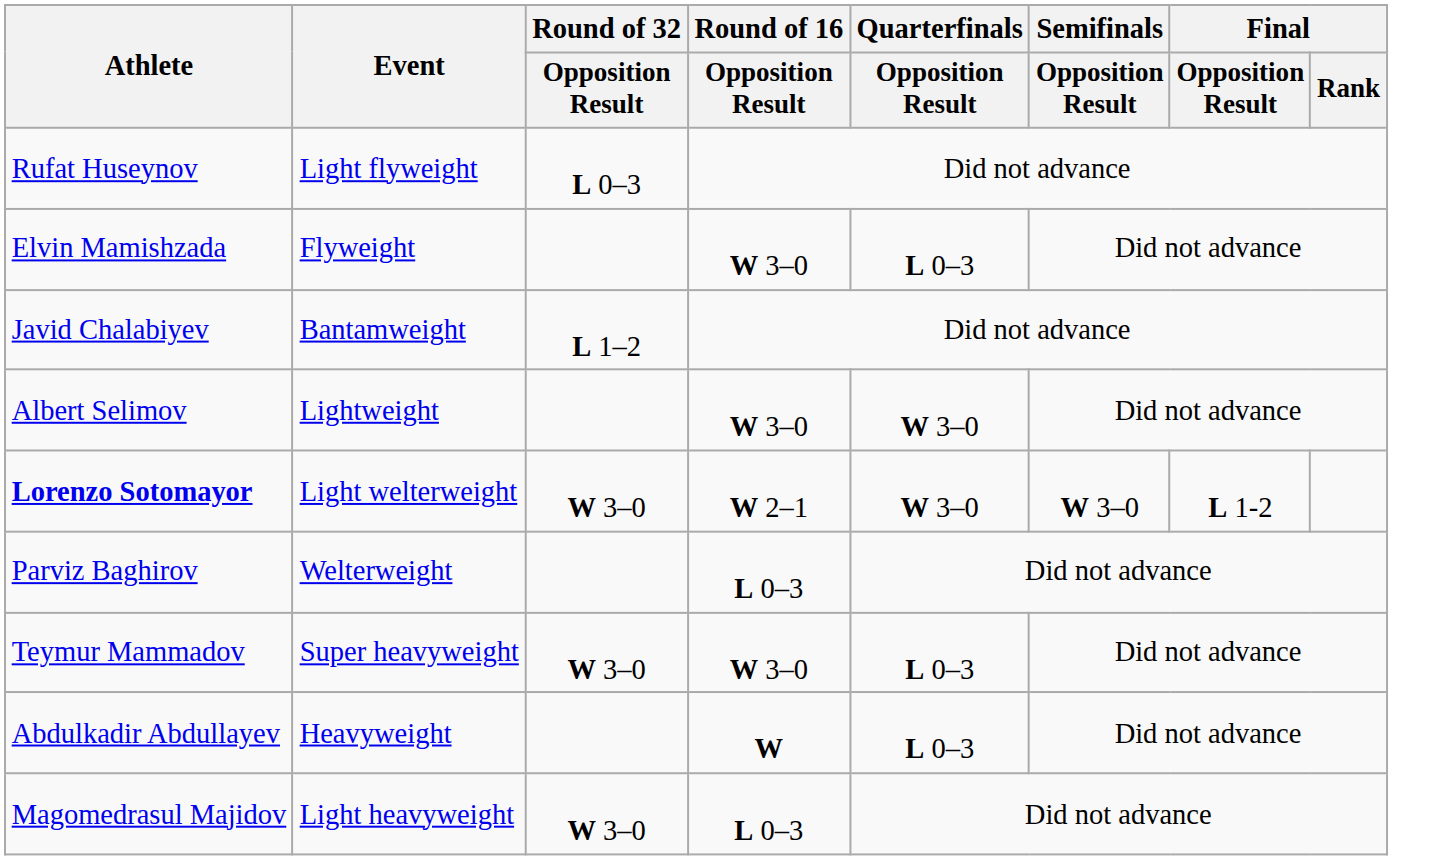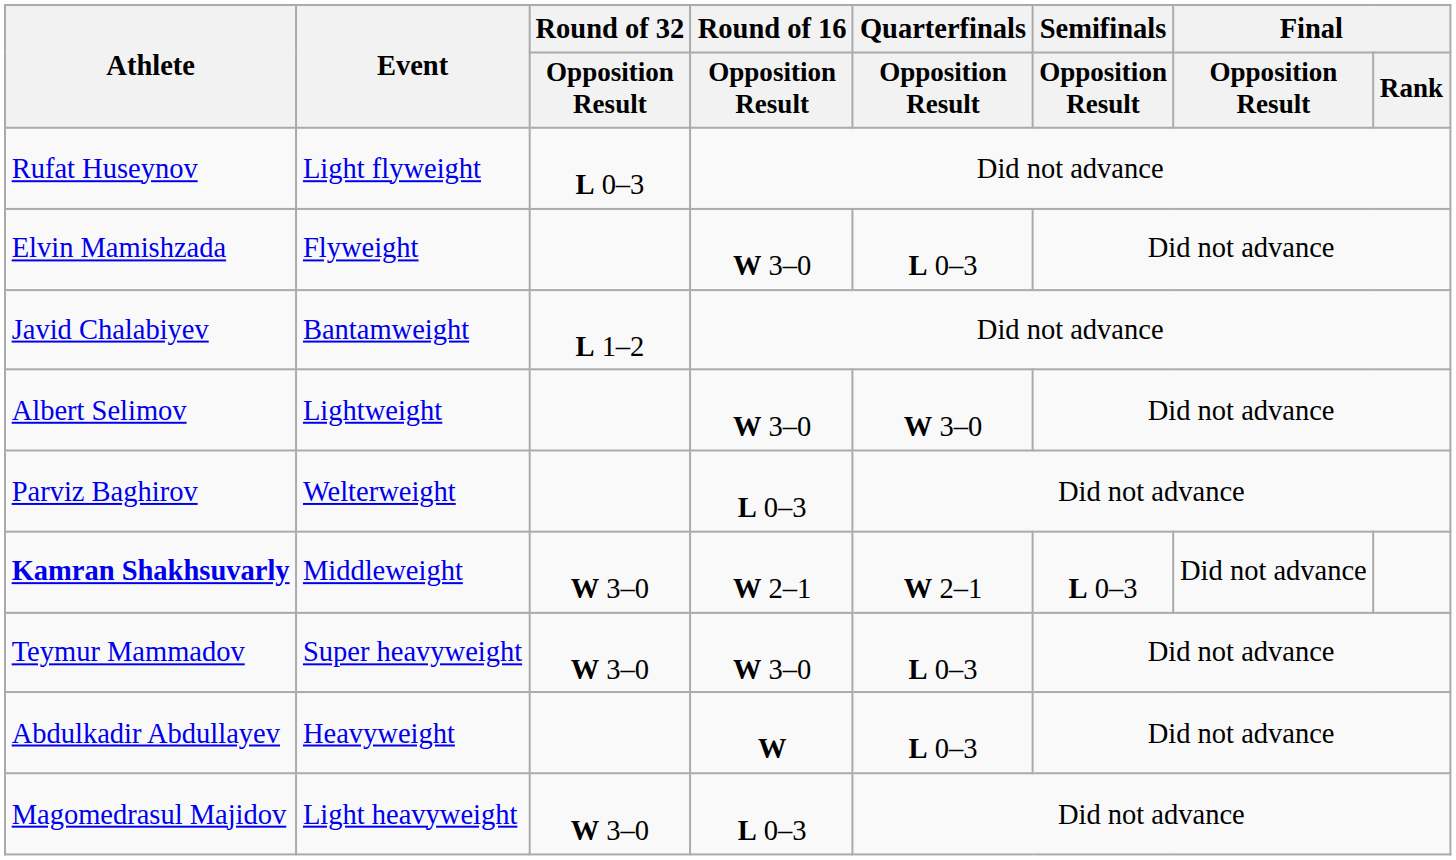- row: Lorenzo Sotomayor | Light welterweight | W 3–0 | W 2–1 | W 3–0 | W 3–0 | L 1-2
+ row: Kamran Shakhsuvarly | Middleweight | W 3–0 | W 2–1 | W 2–1 | L 0–3 | Did not advance
